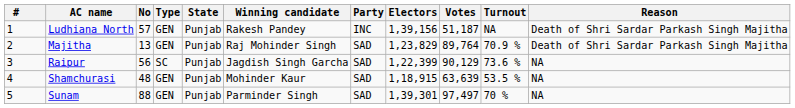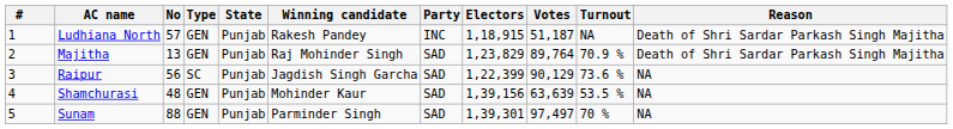Ludhiana North | Electors: 1,39,156 -> 1,18,915
Shamchurasi | Electors: 1,18,915 -> 1,39,156
